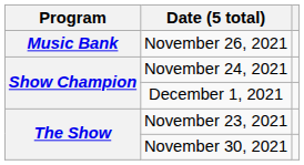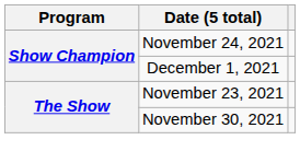- row: Music Bank | November 26, 2021
